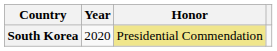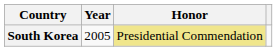South Korea | Year: 2020 -> 2005
